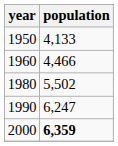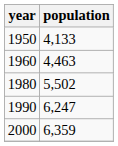1960 | population: 4,466 -> 4,463
2000 | population: bold -> normal
